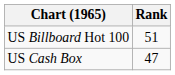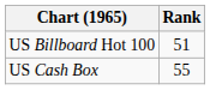US Cash Box | Rank: 47 -> 55
